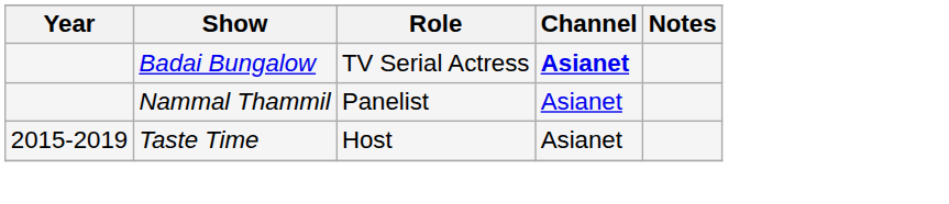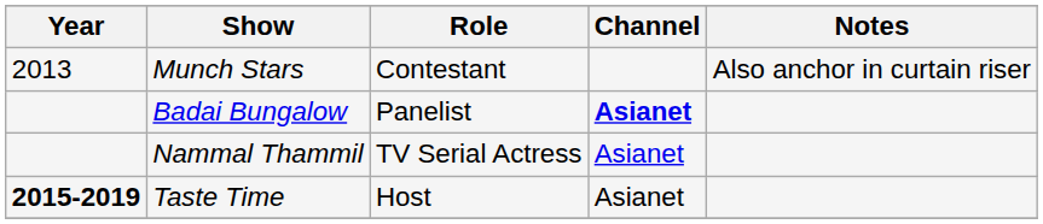+ row: 2013 | Munch Stars | Contestant | Also anchor in curtain riser
Badai Bungalow | Role: TV Serial Actress -> Panelist
Nammal Thammil | Role: Panelist -> TV Serial Actress
Taste Time | Year: normal -> bold
